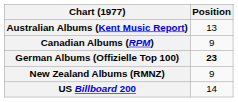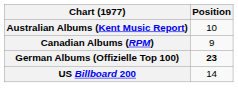Australian Albums (Kent Music Report) | Position: 13 -> 10
- row: New Zealand Albums (RMNZ) | 9
